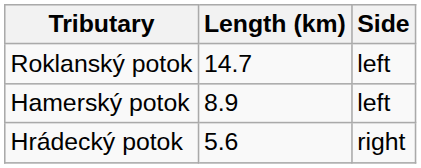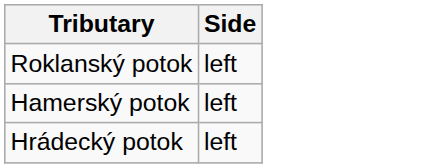- column: Length (km) | 14.7 | 8.9 | 5.6
Hrádecký potok | Side: right -> left
